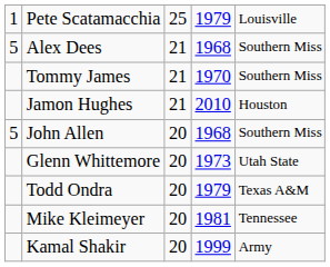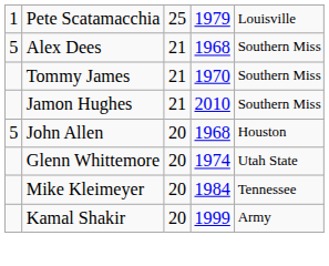Jamon Hughes | column 5: Houston -> Southern Miss
John Allen | column 5: Southern Miss -> Houston
Glenn Whittemore | column 4: 1973 -> 1974
- row: Todd Ondra | 20 | 1979 | Texas A&M
Mike Kleimeyer | column 4: 1981 -> 1984
